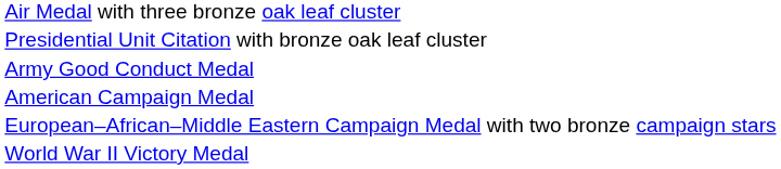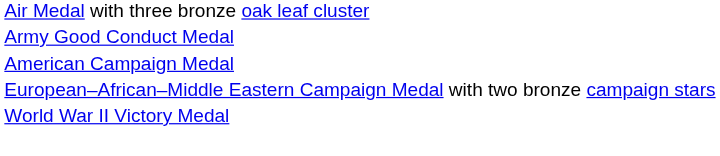- row: Presidential Unit Citation with bronze oak leaf cluster
